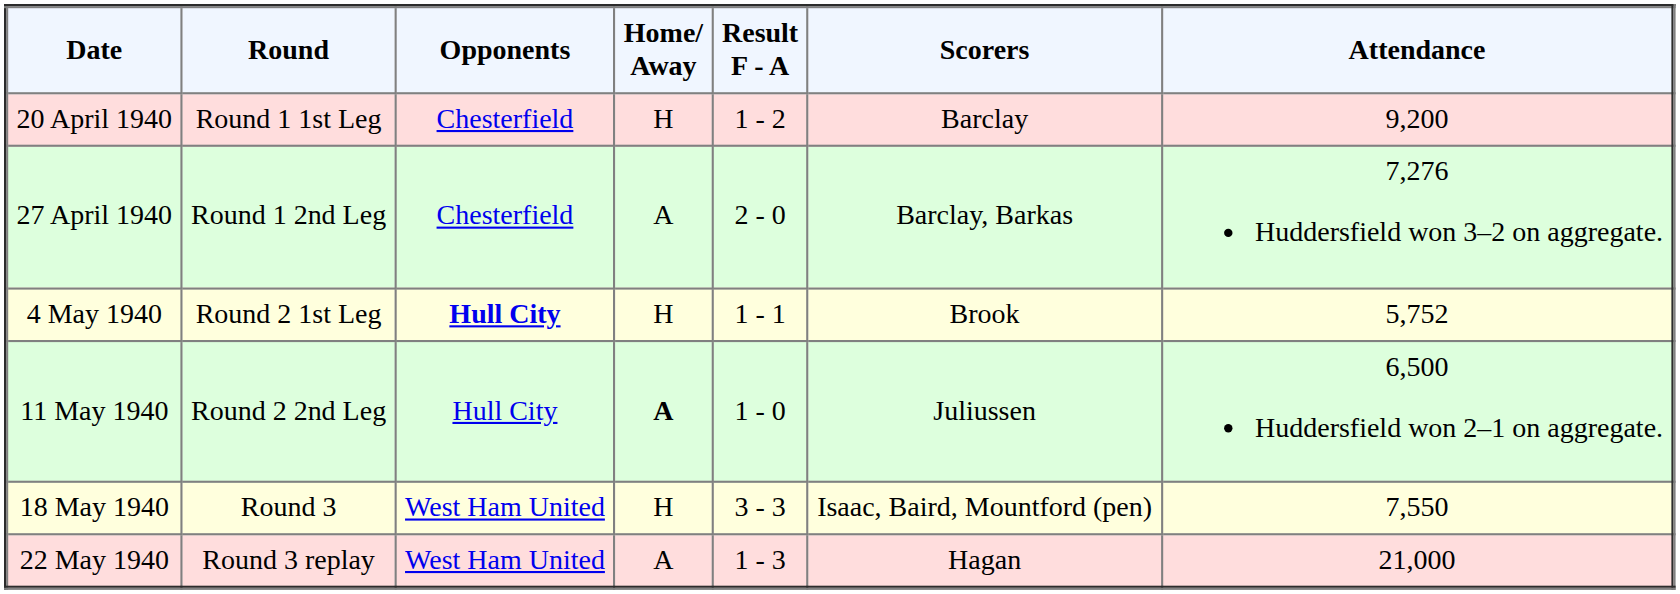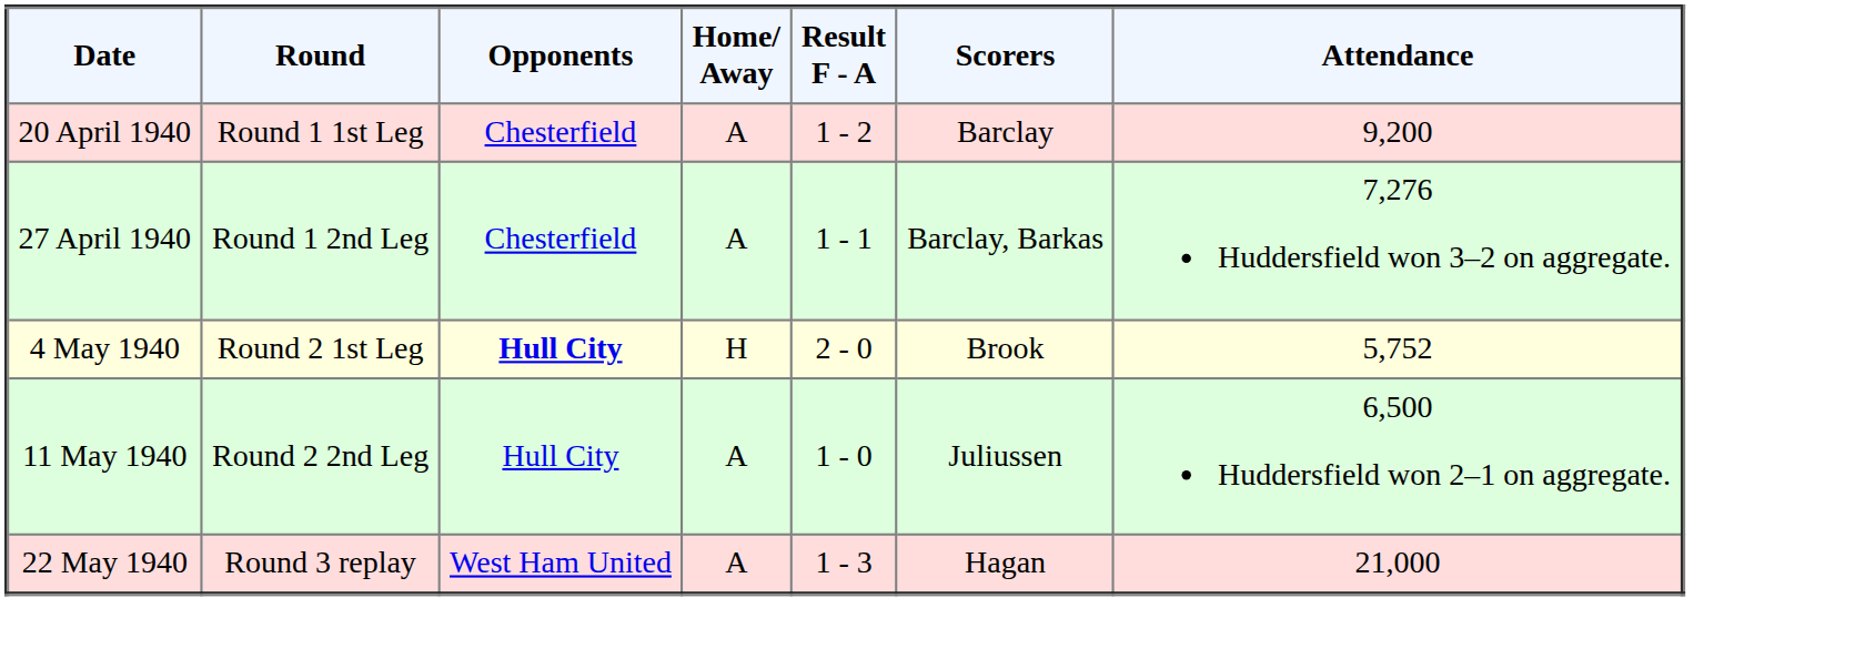20 April 1940 | Home/ Away: H -> A
27 April 1940 | Result F - A: 2 - 0 -> 1 - 1
4 May 1940 | Result F - A: 1 - 1 -> 2 - 0
11 May 1940 | Home/ Away: bold -> normal
- row: 18 May 1940 | Round 3 | West Ham United | H | 3 - 3 | Isaac, Baird, Mountford (pen) | 7,550
